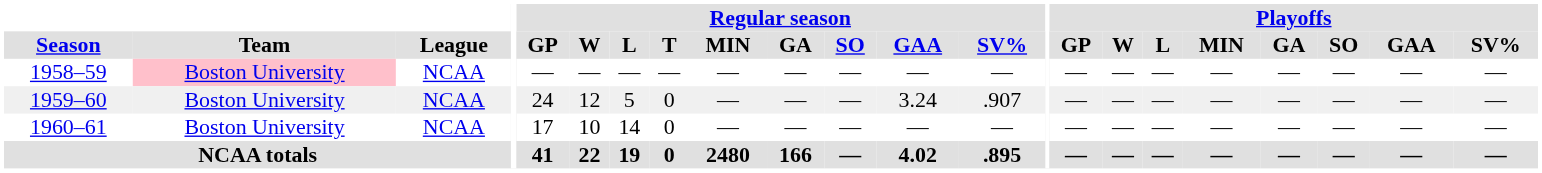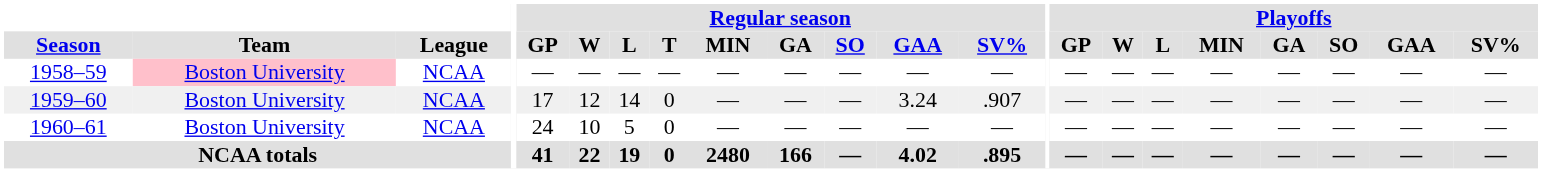1959–60 | Regular season / GP: 24 -> 17
1959–60 | Regular season / L: 5 -> 14
1960–61 | Regular season / GP: 17 -> 24
1960–61 | Regular season / L: 14 -> 5
